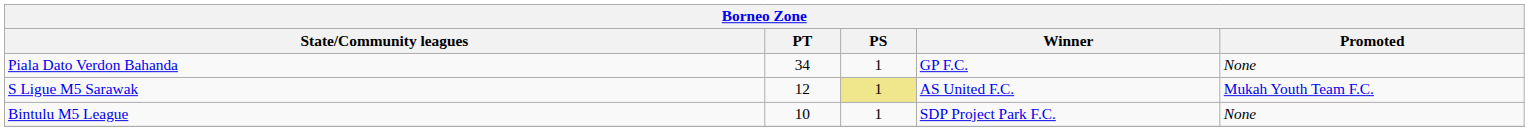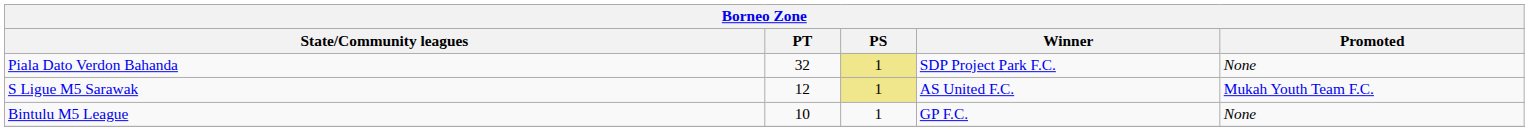Piala Dato Verdon Bahanda | PT: 34 -> 32
Piala Dato Verdon Bahanda | PS: no background -> khaki background
Piala Dato Verdon Bahanda | Winner: GP F.C. -> SDP Project Park F.C.
Bintulu M5 League | Winner: SDP Project Park F.C. -> GP F.C.
